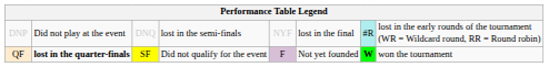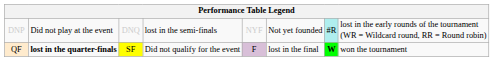DNP | column 6: lost in the final -> Not yet founded
QF | column 6: Not yet founded -> lost in the final
